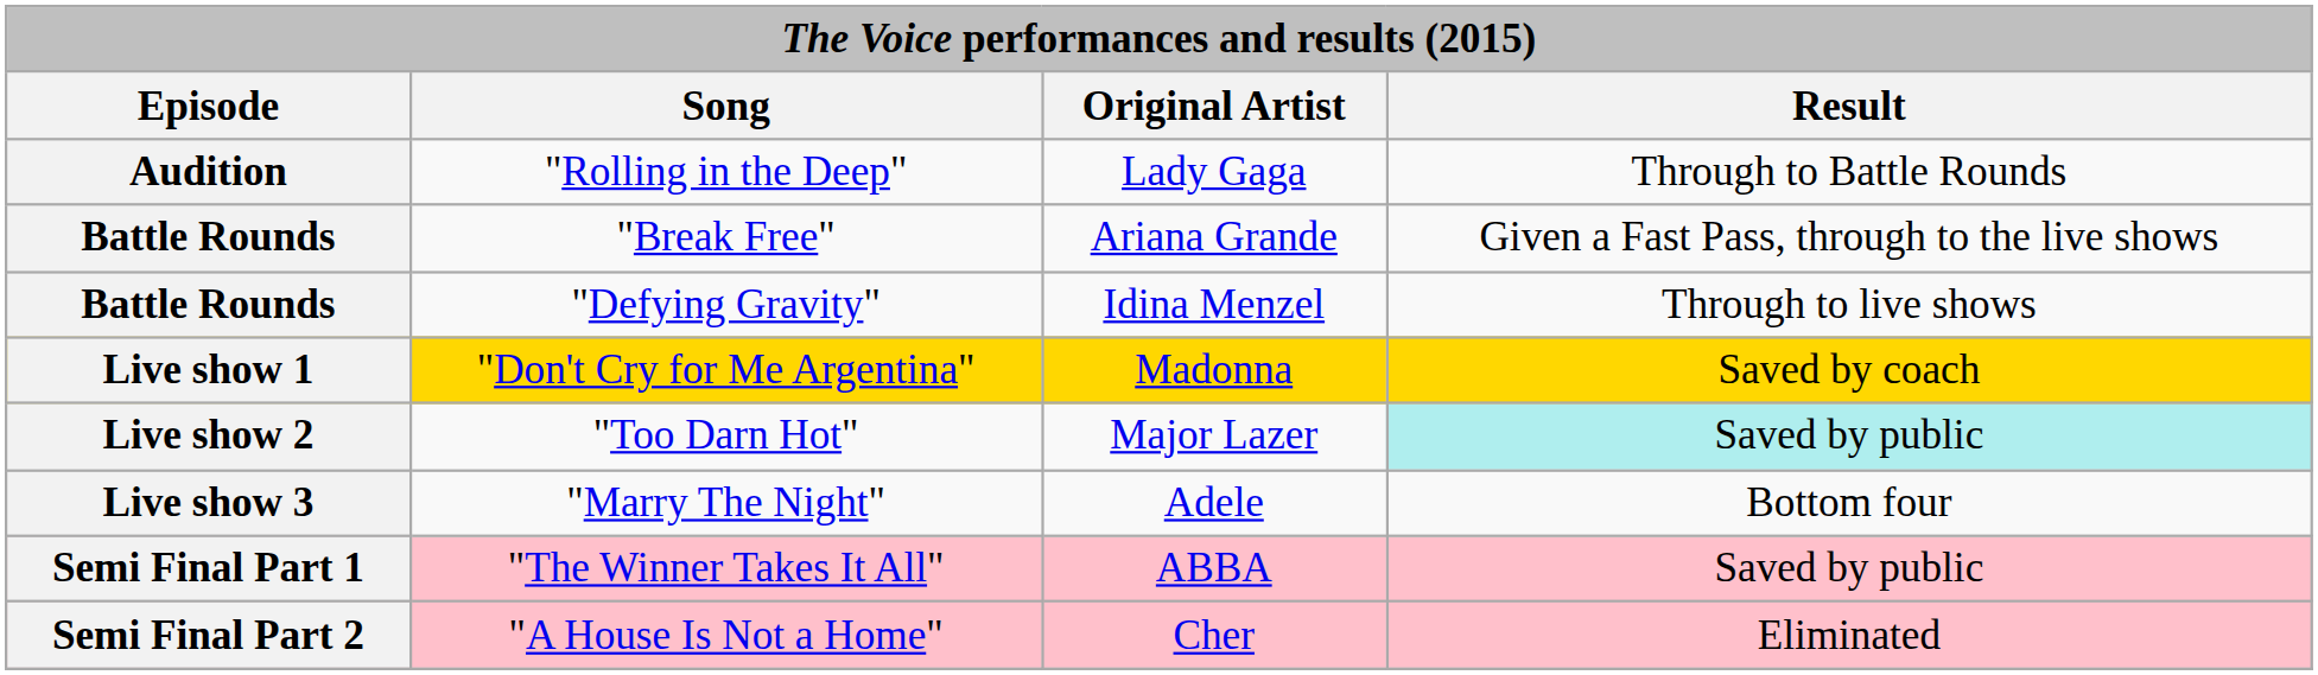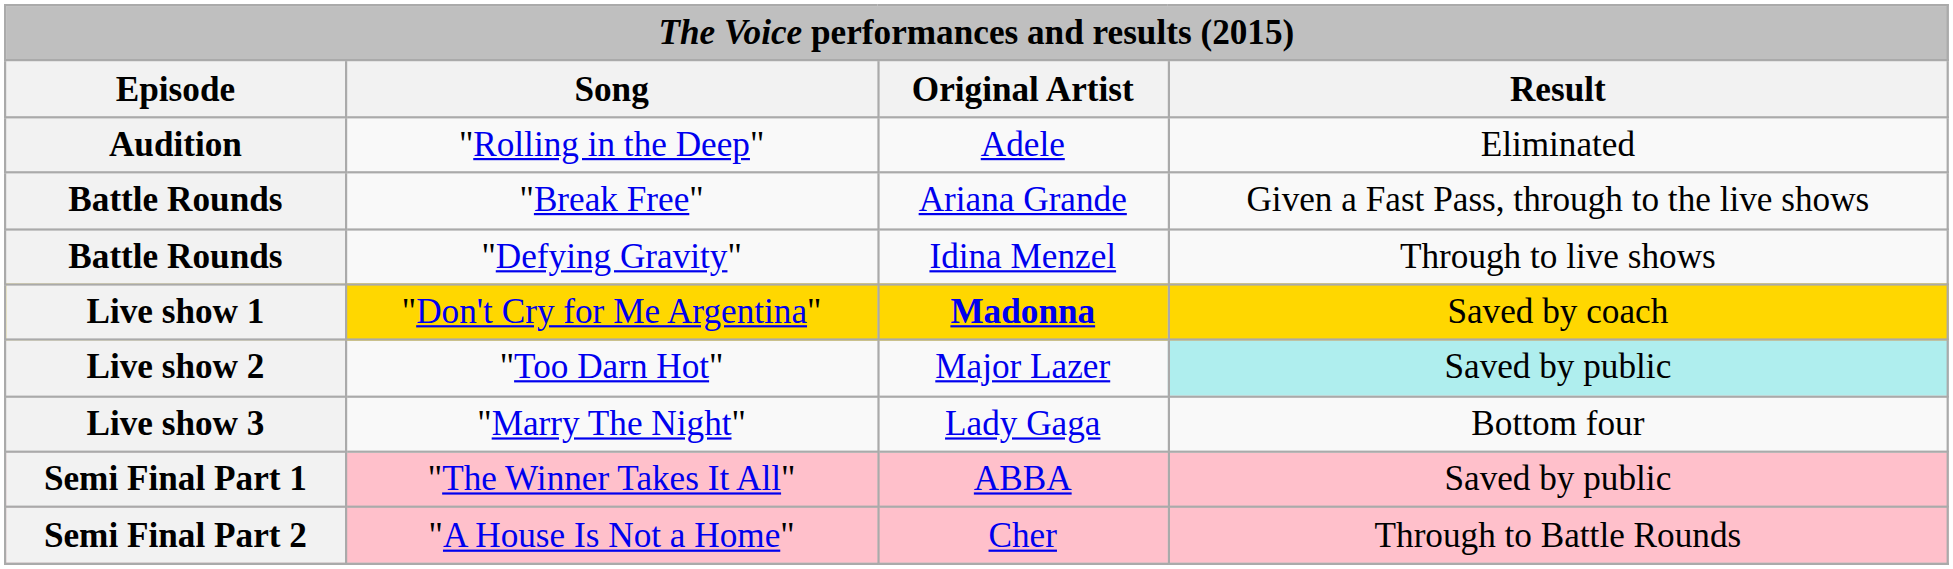"Rolling in the Deep" | Original Artist: Lady Gaga -> Adele
"Rolling in the Deep" | Result: Through to Battle Rounds -> Eliminated
"Don't Cry for Me Argentina" | Original Artist: normal -> bold
"Marry The Night" | Original Artist: Adele -> Lady Gaga
"A House Is Not a Home" | Result: Eliminated -> Through to Battle Rounds
